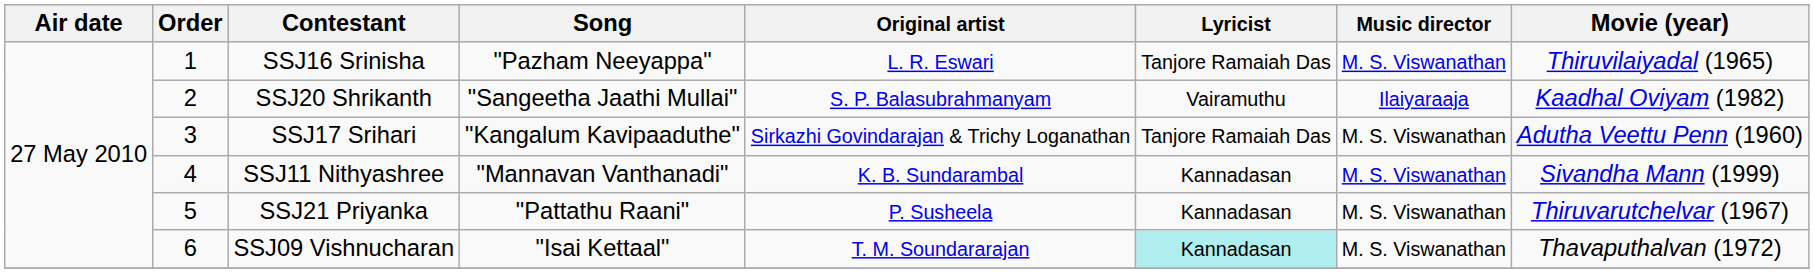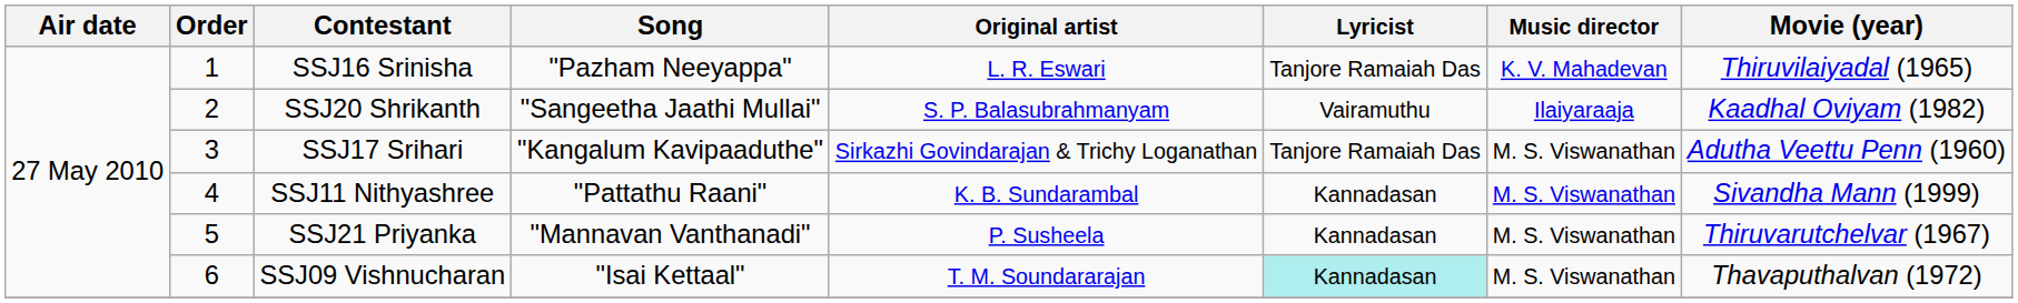SSJ16 Srinisha | Music director: M. S. Viswanathan -> K. V. Mahadevan
SSJ11 Nithyashree | Song: "Mannavan Vanthanadi" -> "Pattathu Raani"
SSJ21 Priyanka | Song: "Pattathu Raani" -> "Mannavan Vanthanadi"
